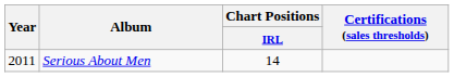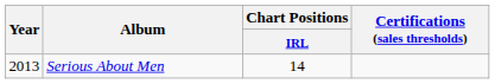Serious About Men | Year: 2011 -> 2013
